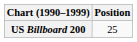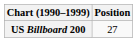US Billboard 200 | Position: 25 -> 27
